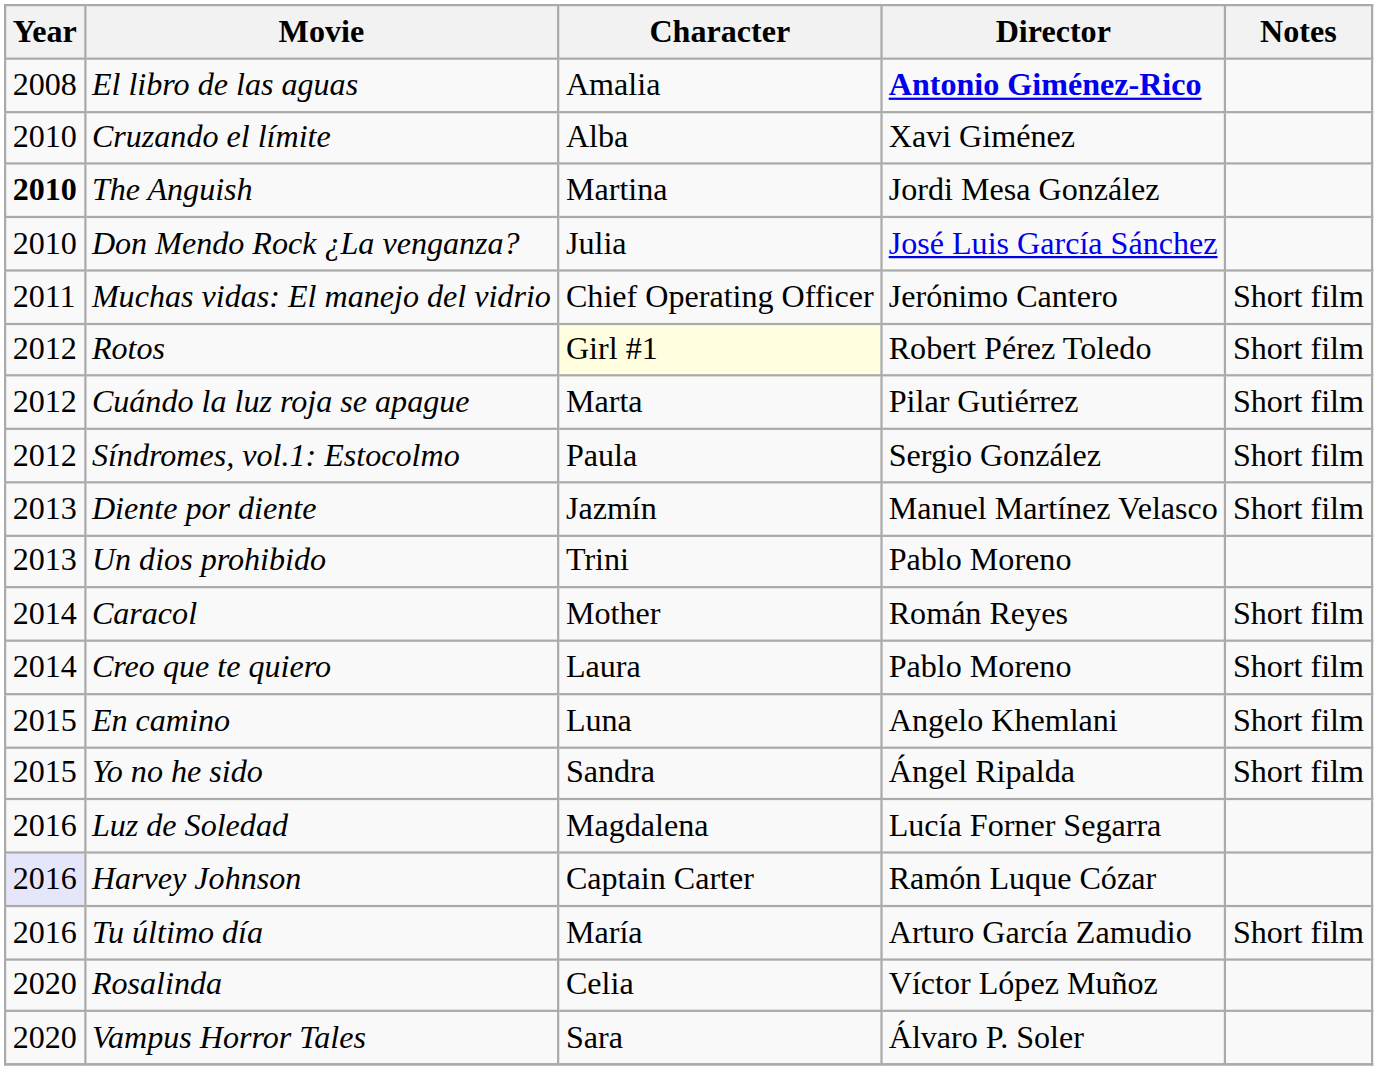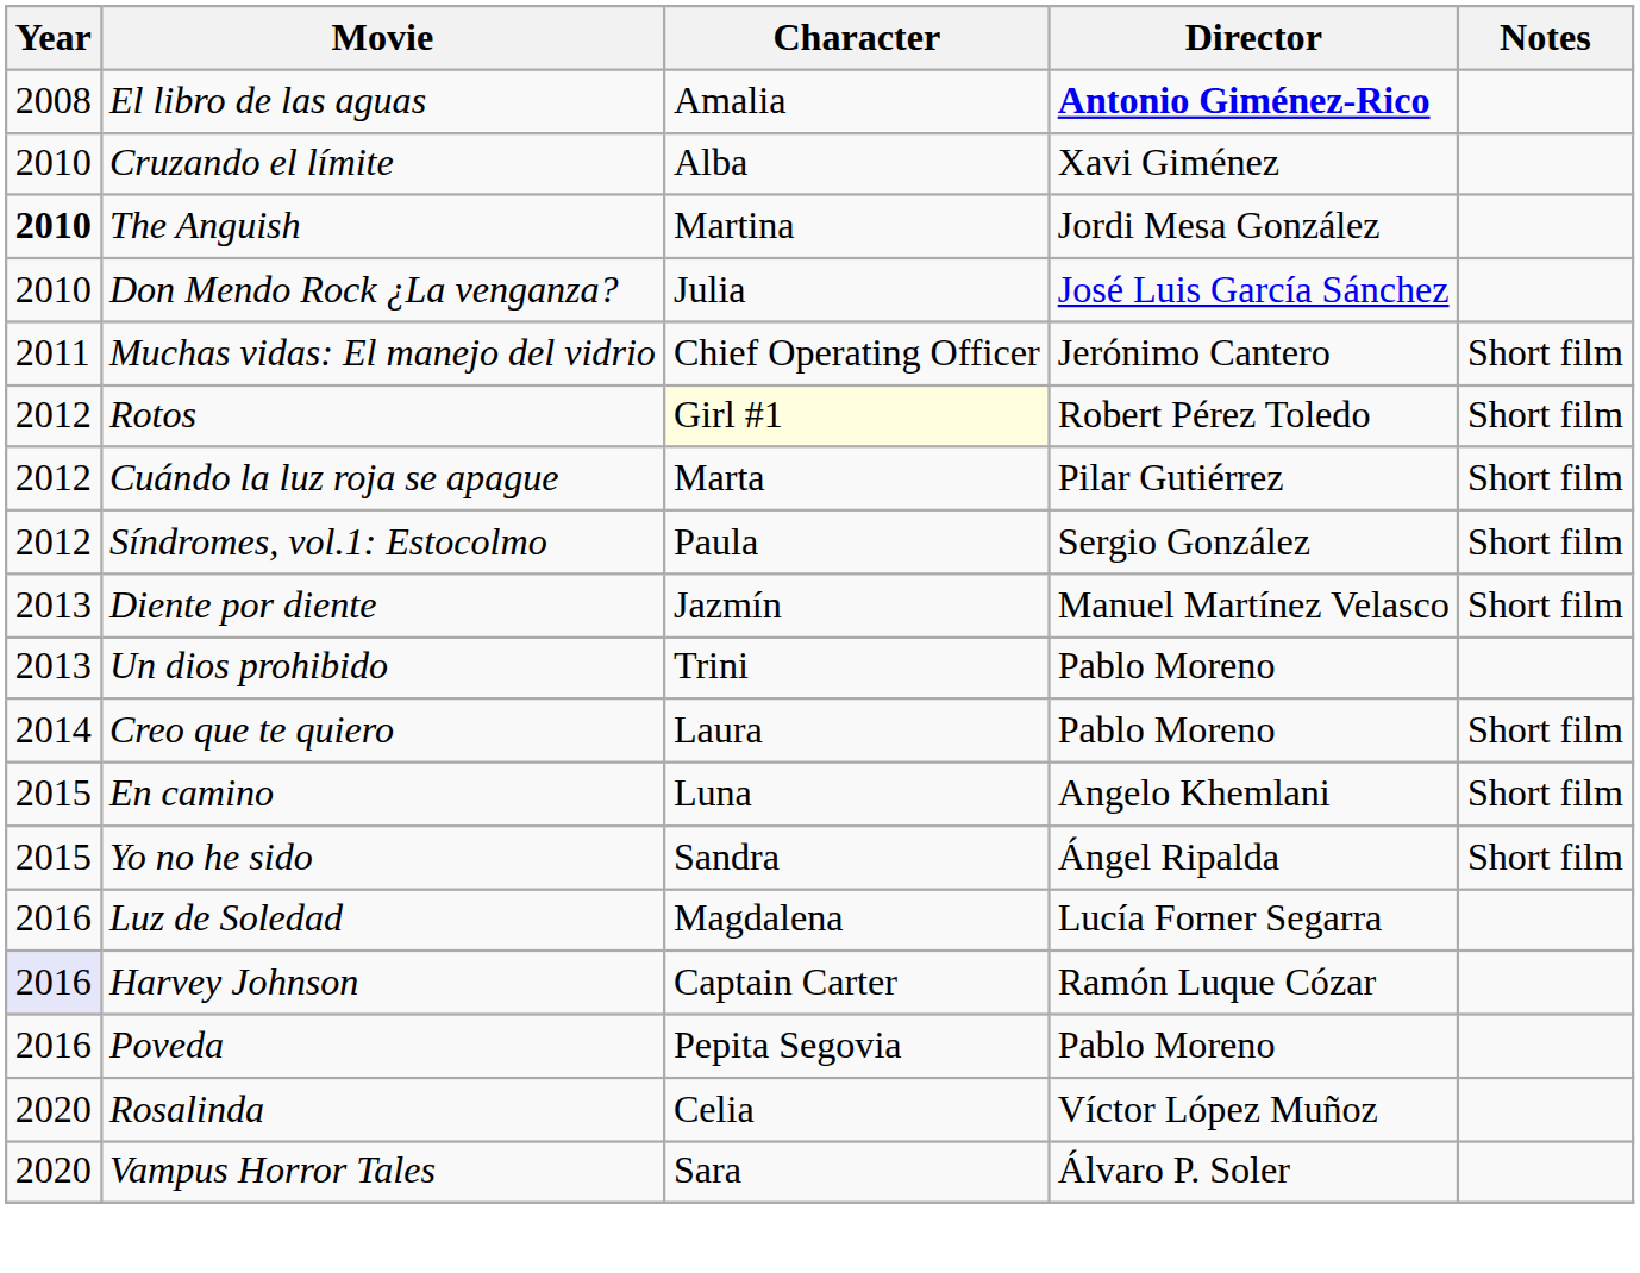- row: 2014 | Caracol | Mother | Román Reyes | Short film
+ row: 2016 | Poveda | Pepita Segovia | Pablo Moreno
- row: 2016 | Tu último día | María | Arturo García Zamudio | Short film
